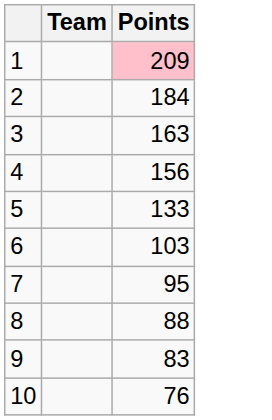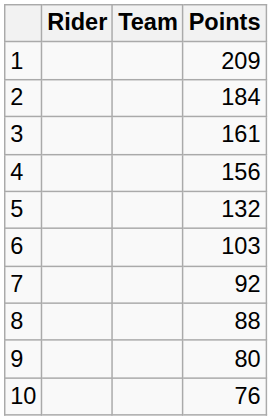+ column: Rider
1 | Points: pink background -> no background
3 | Points: 163 -> 161
5 | Points: 133 -> 132
7 | Points: 95 -> 92
9 | Points: 83 -> 80
